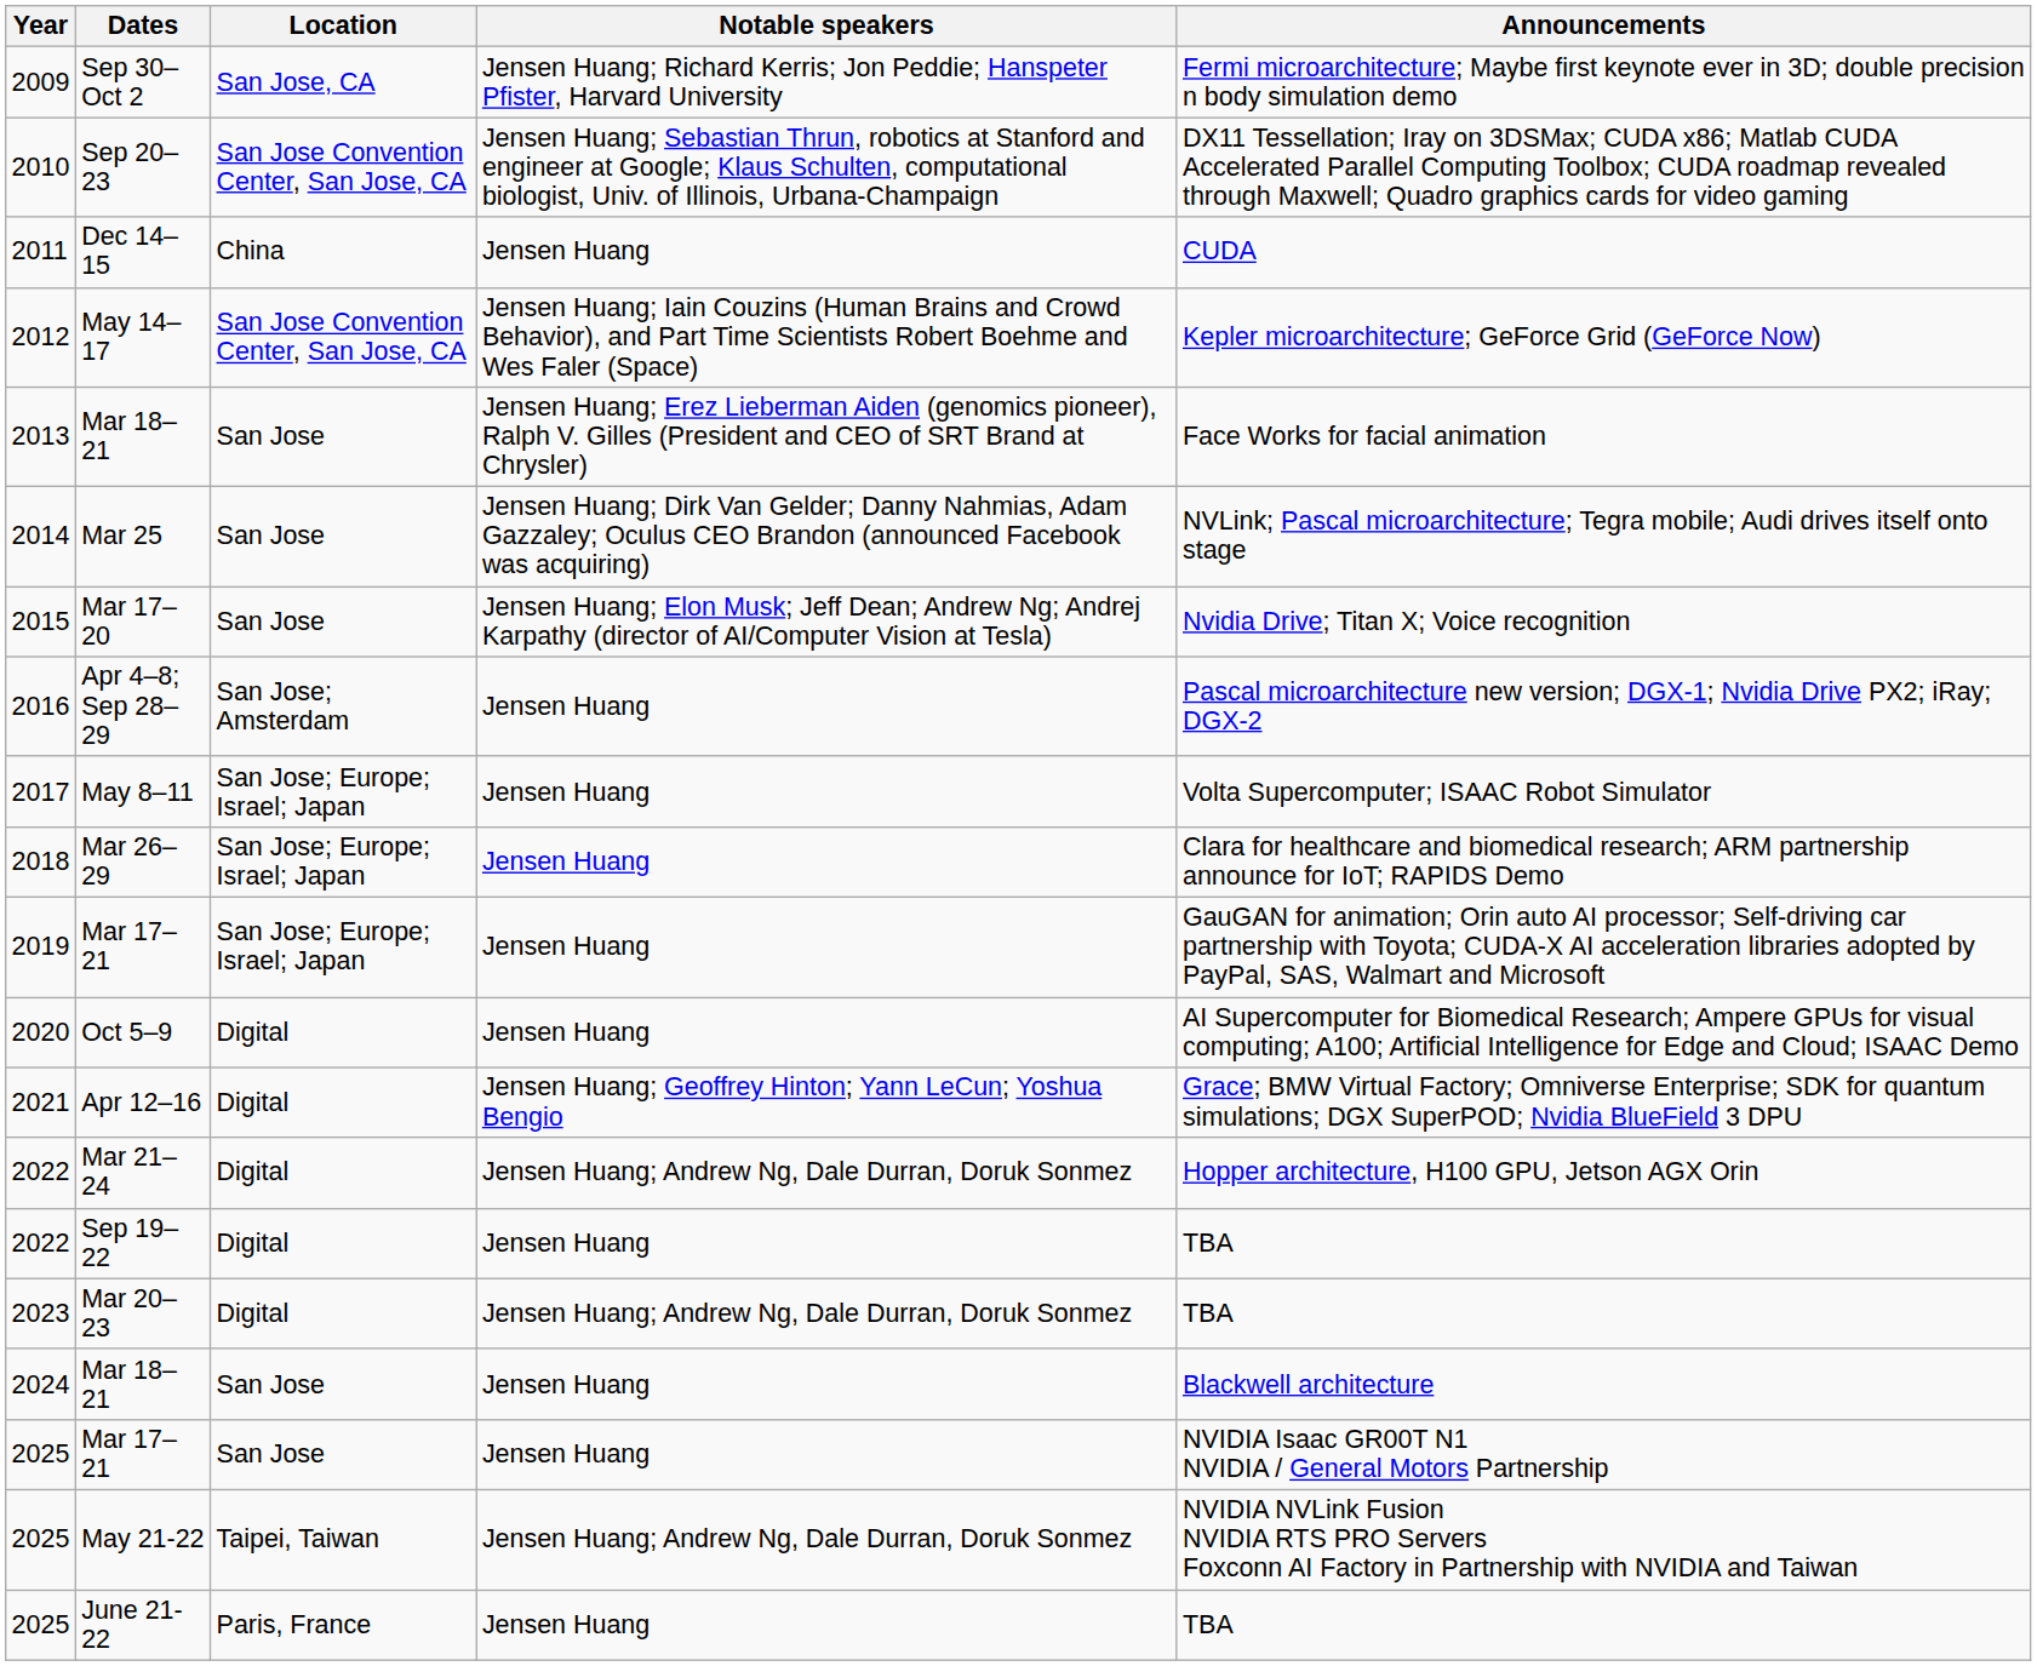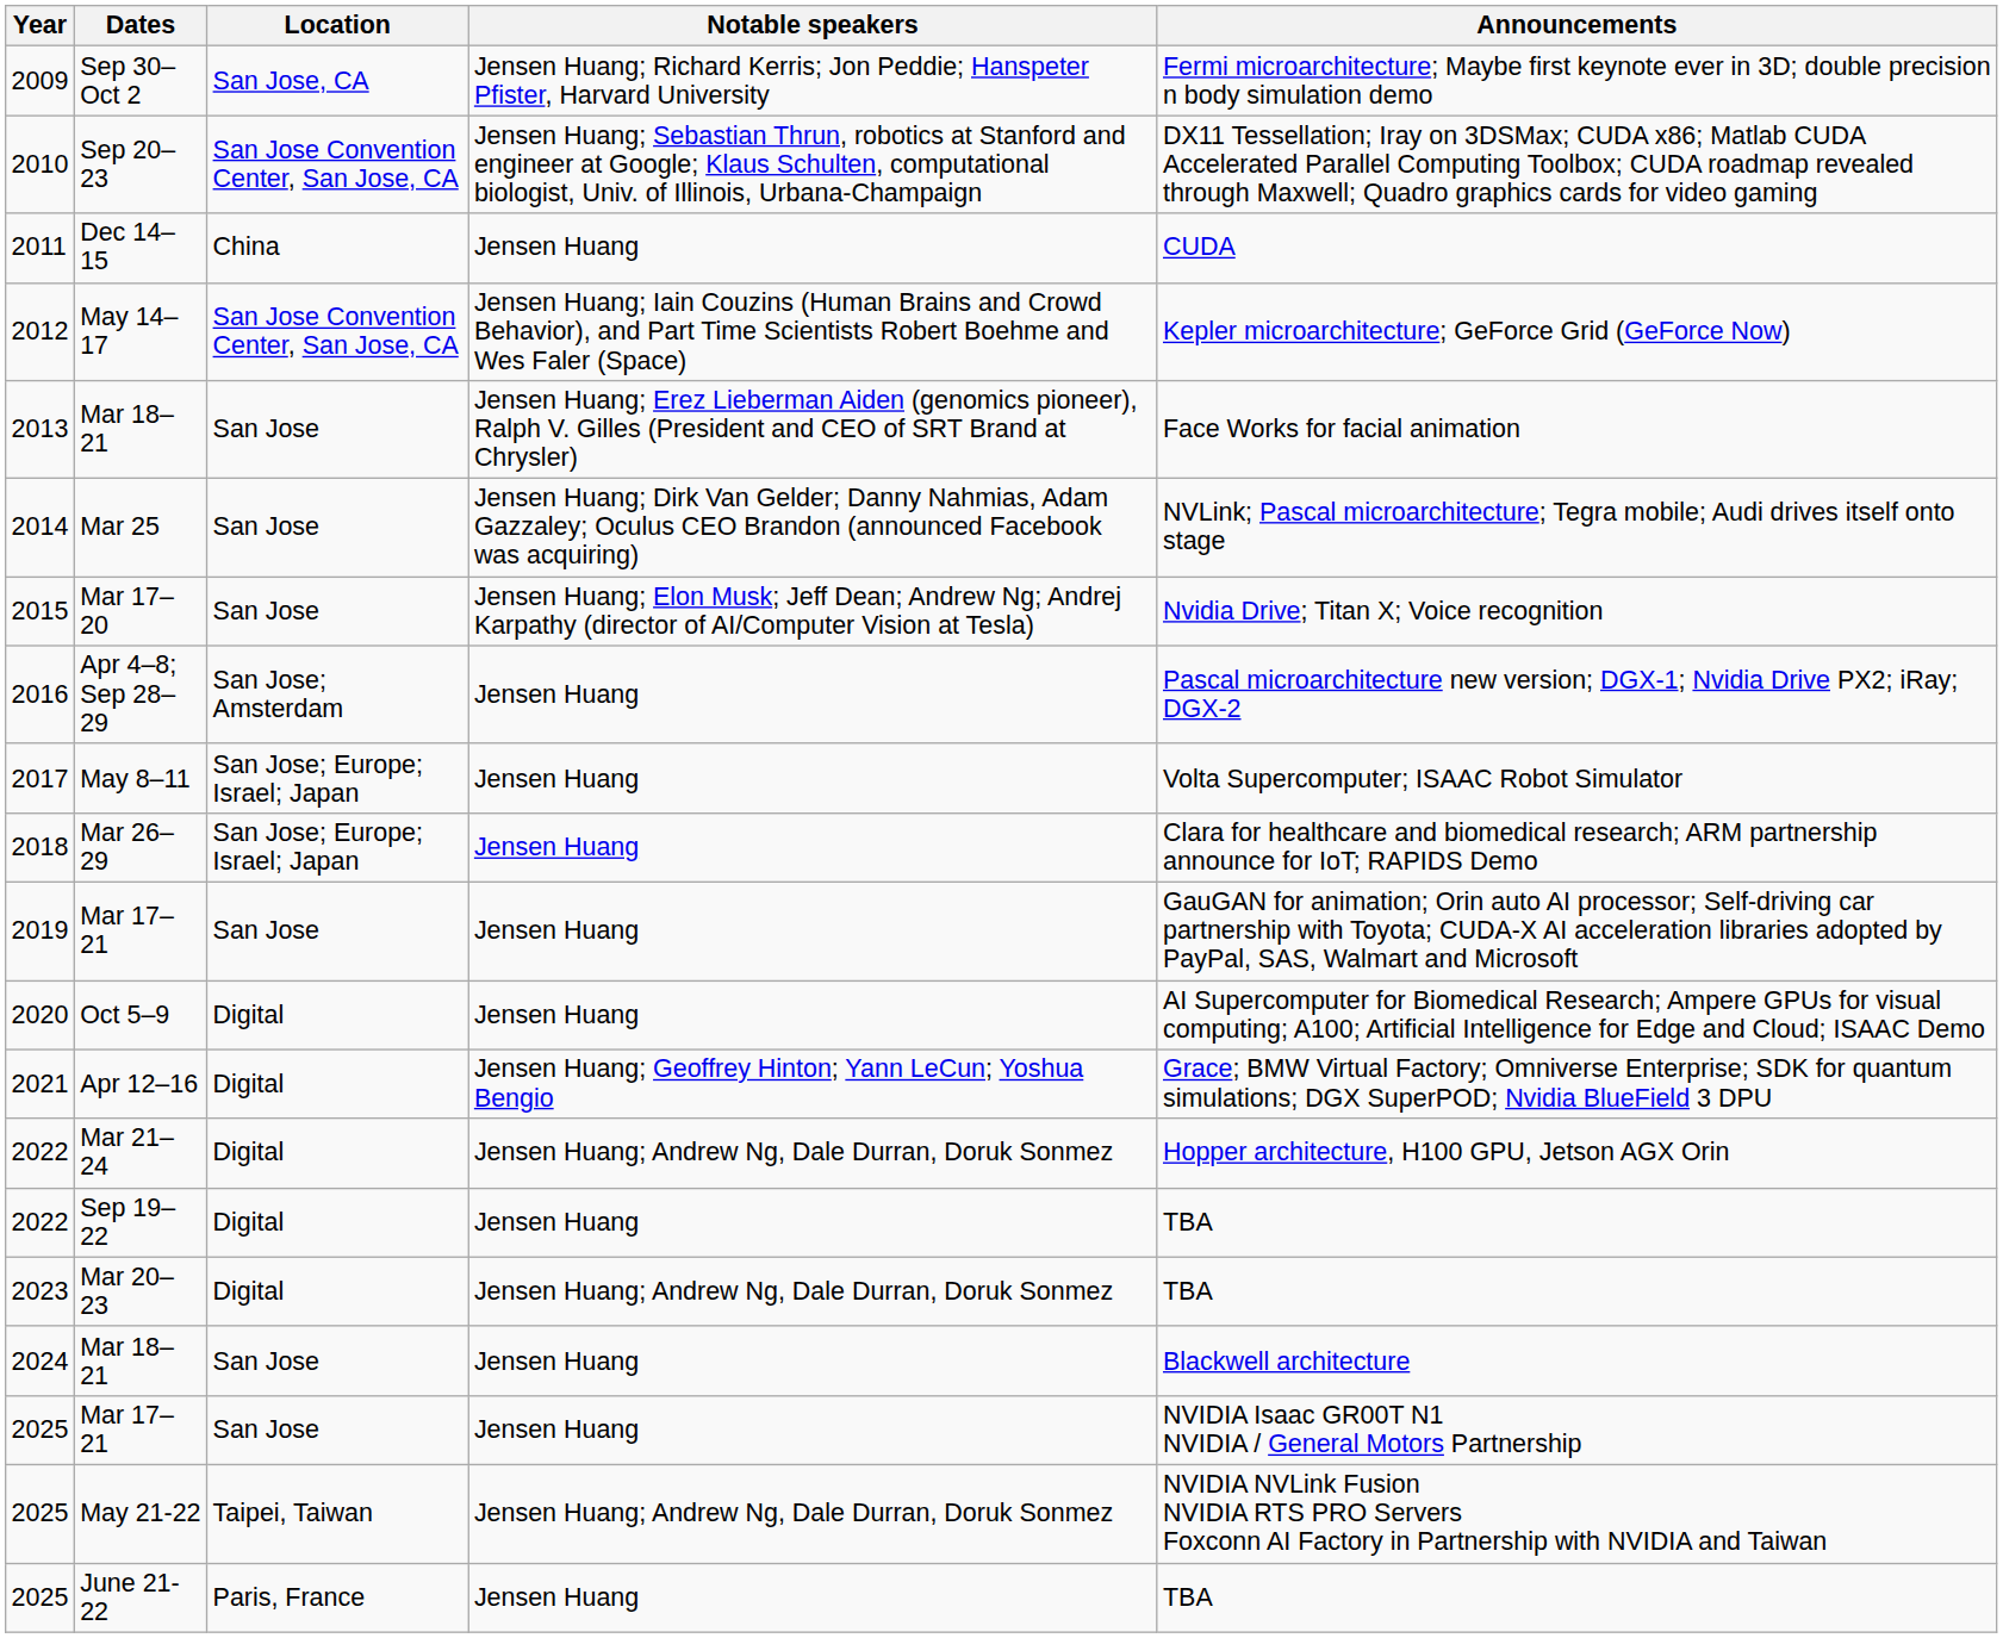2019 / Mar 17–21 | Location: San Jose; Europe; Israel; Japan -> San Jose
